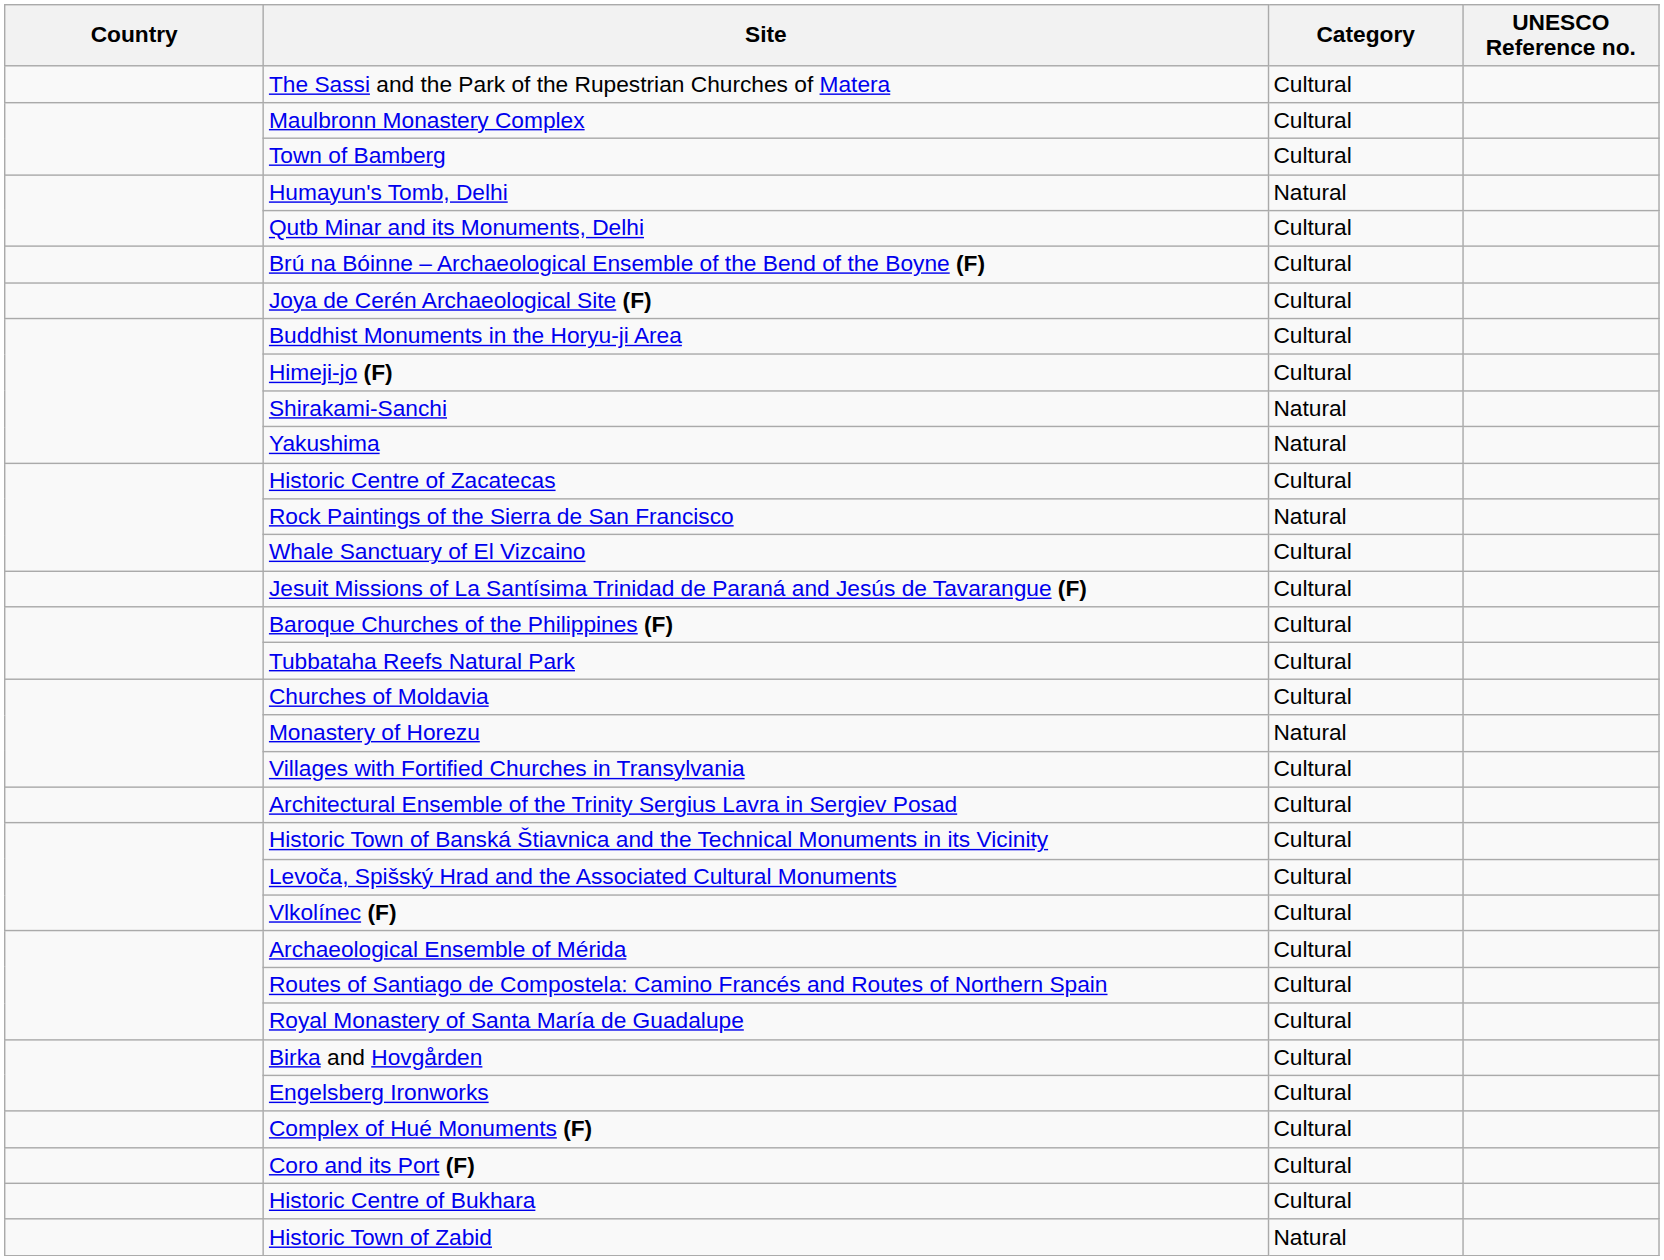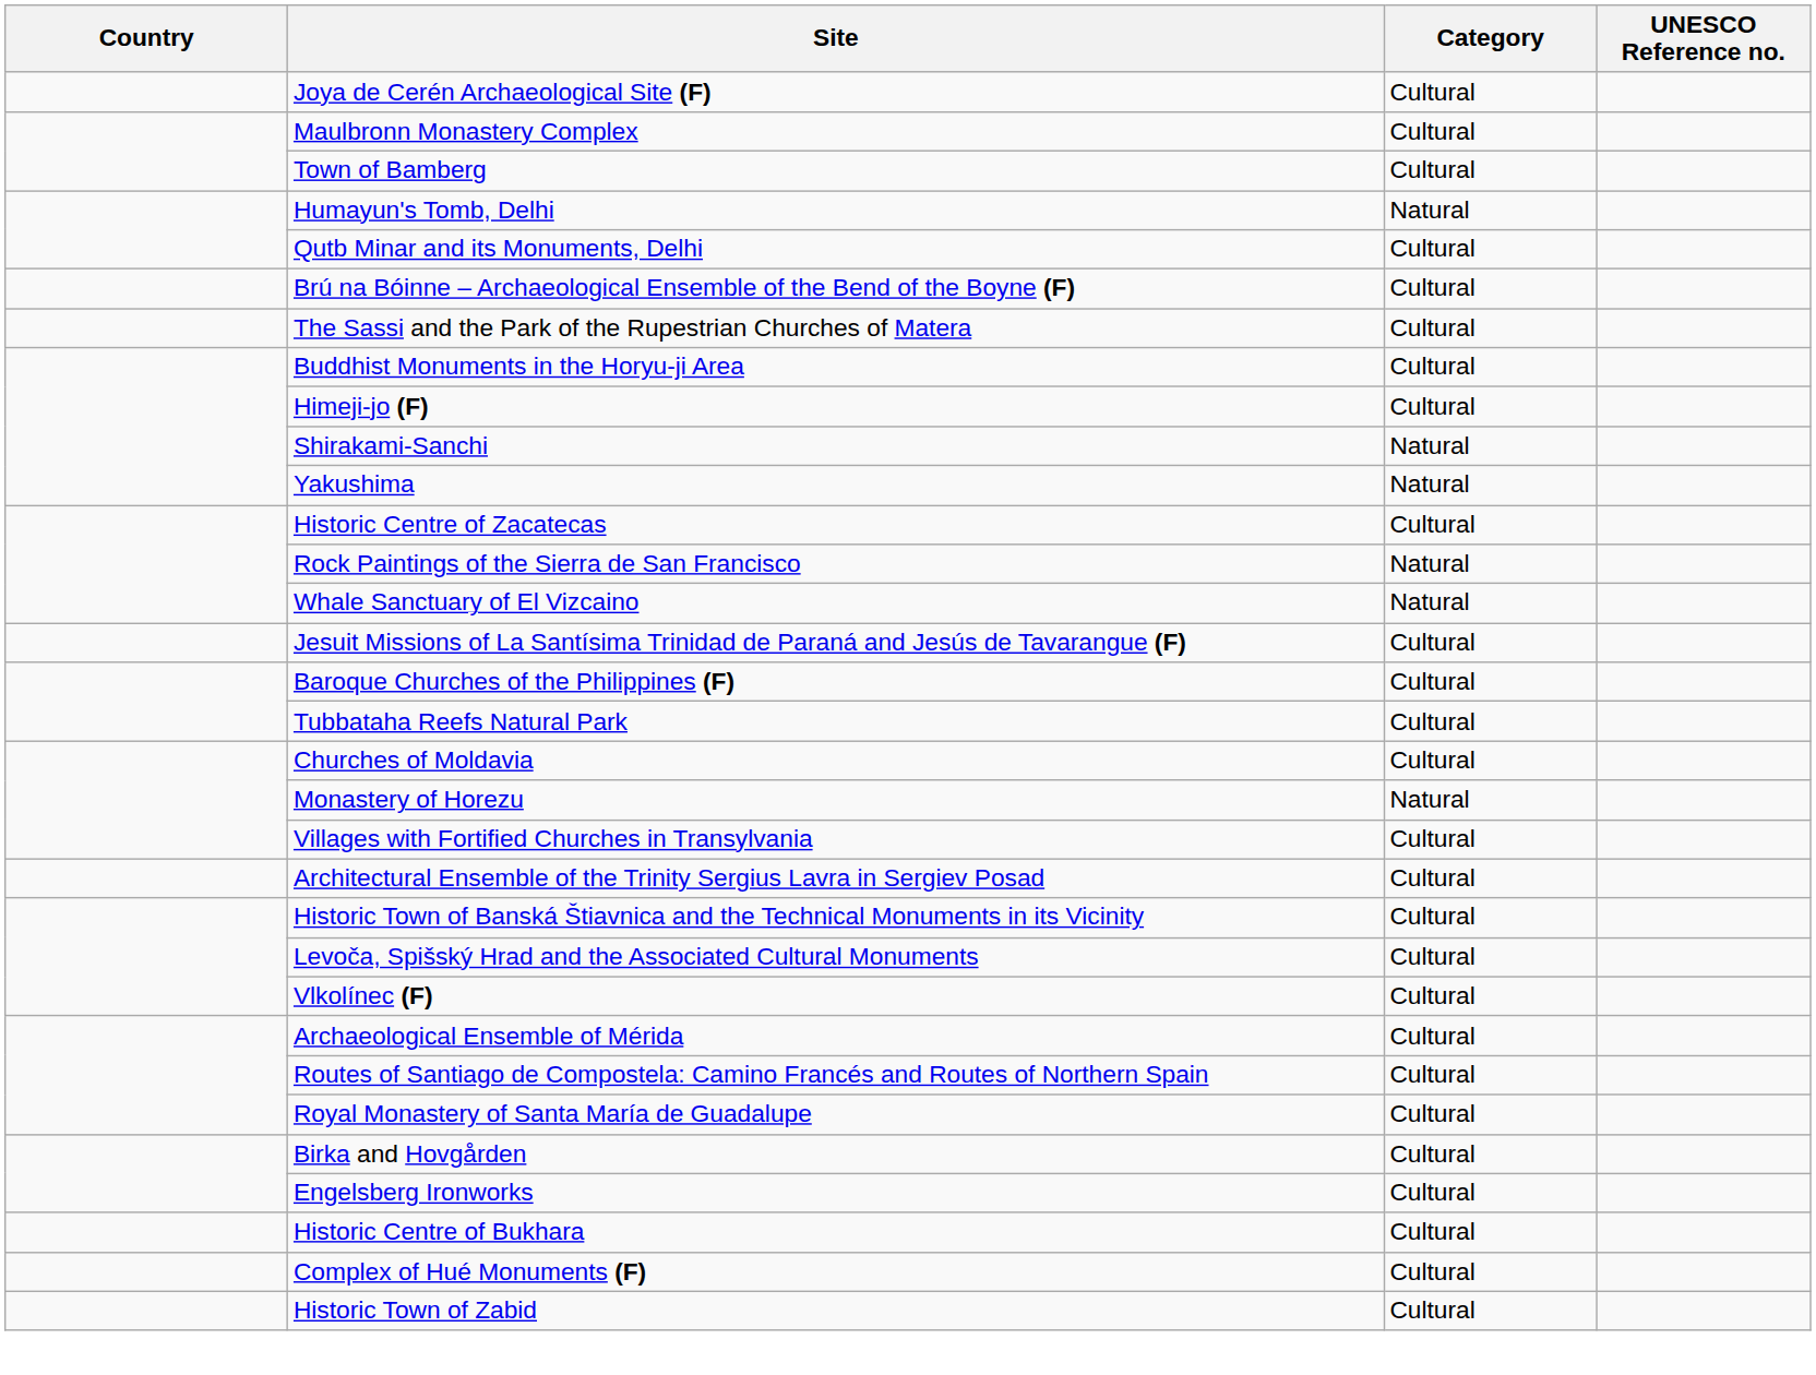rows swapped: Joya de Cerén Archaeological Site (F) <-> The Sassi and the Park of the Rupestrian Churches of Matera
Whale Sanctuary of El Vizcaino | Category: Cultural -> Natural
rows swapped: Historic Centre of Bukhara <-> Complex of Hué Monuments (F)
- row: Coro and its Port (F) | Cultural
Historic Town of Zabid | Category: Natural -> Cultural
